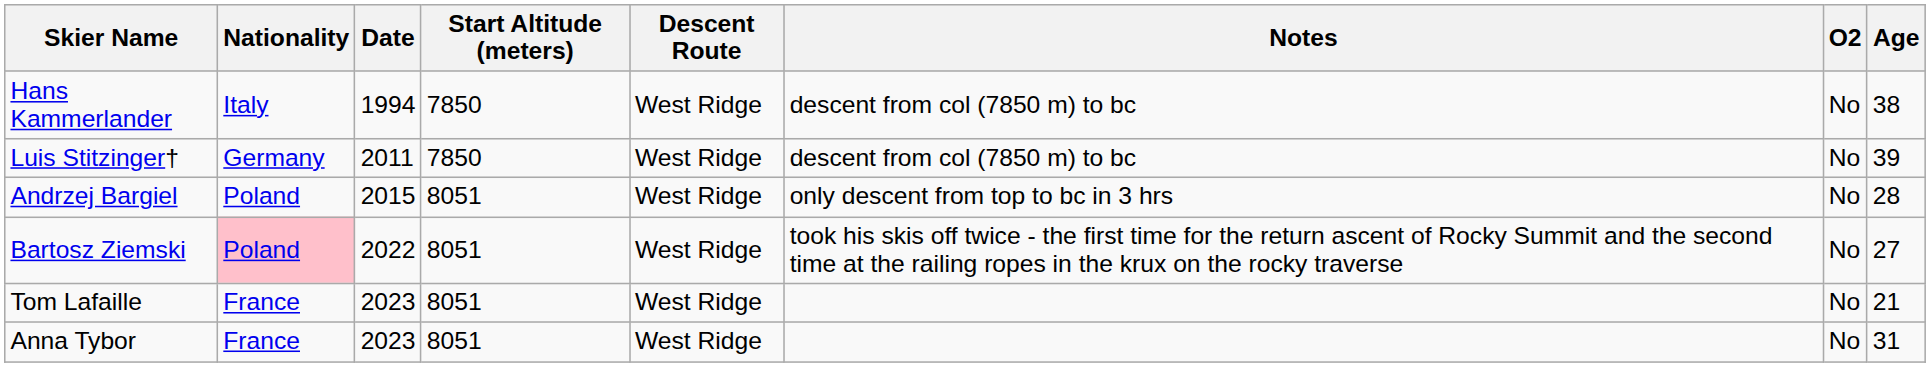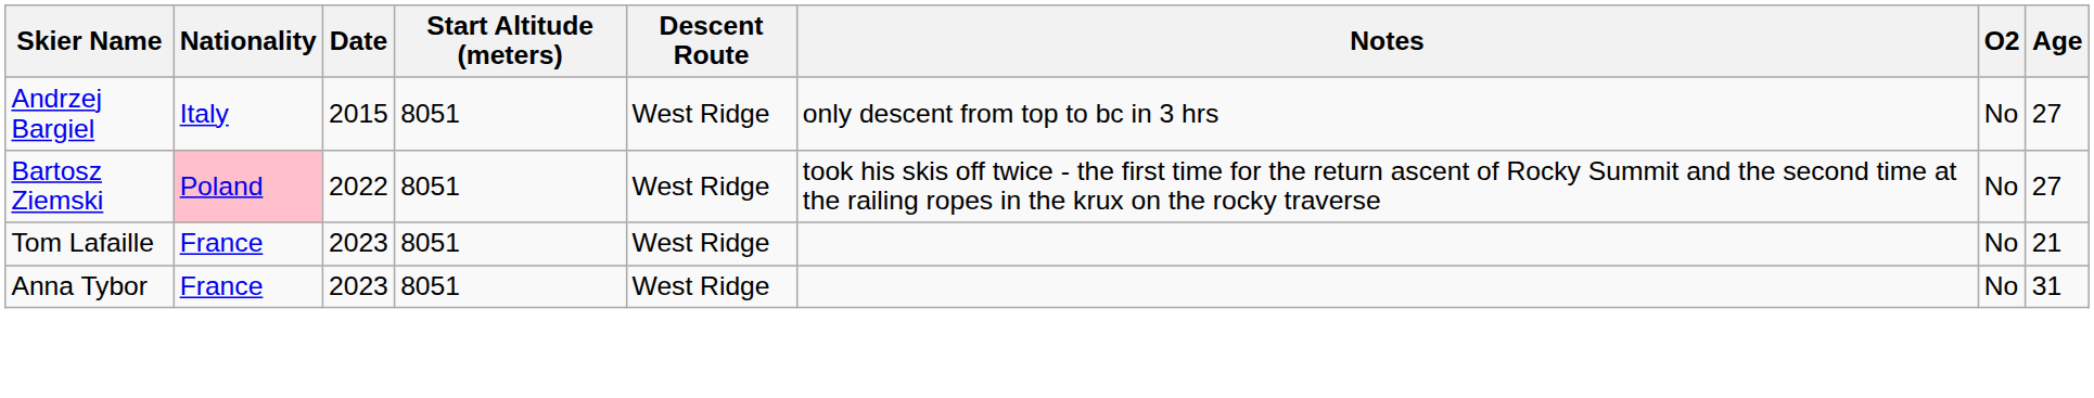- row: Hans Kammerlander | Italy | 1994 | 7850 | West Ridge | descent from col (7850 m) to bc | No | 38
- row: Luis Stitzinger† | Germany | 2011 | 7850 | West Ridge | descent from col (7850 m) to bc | No | 39
Andrzej Bargiel | Nationality: Poland -> Italy
Andrzej Bargiel | Age: 28 -> 27
